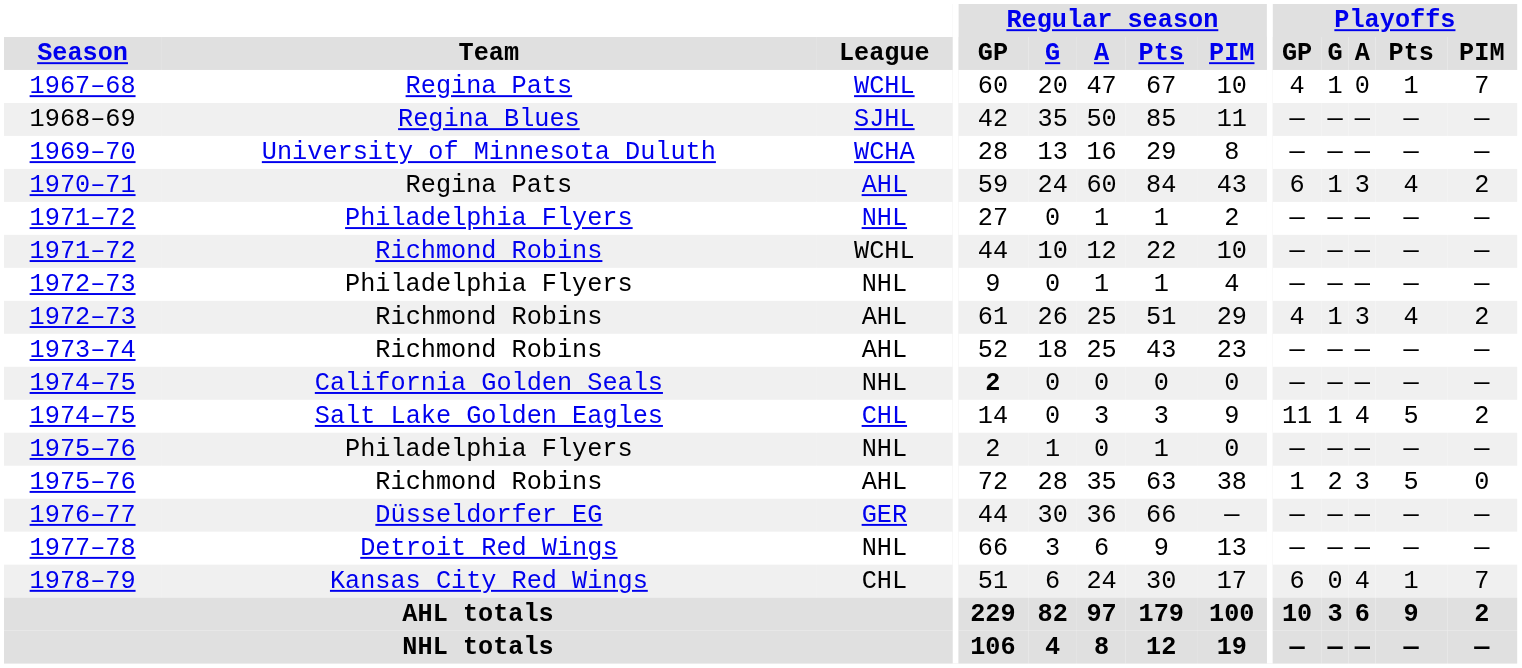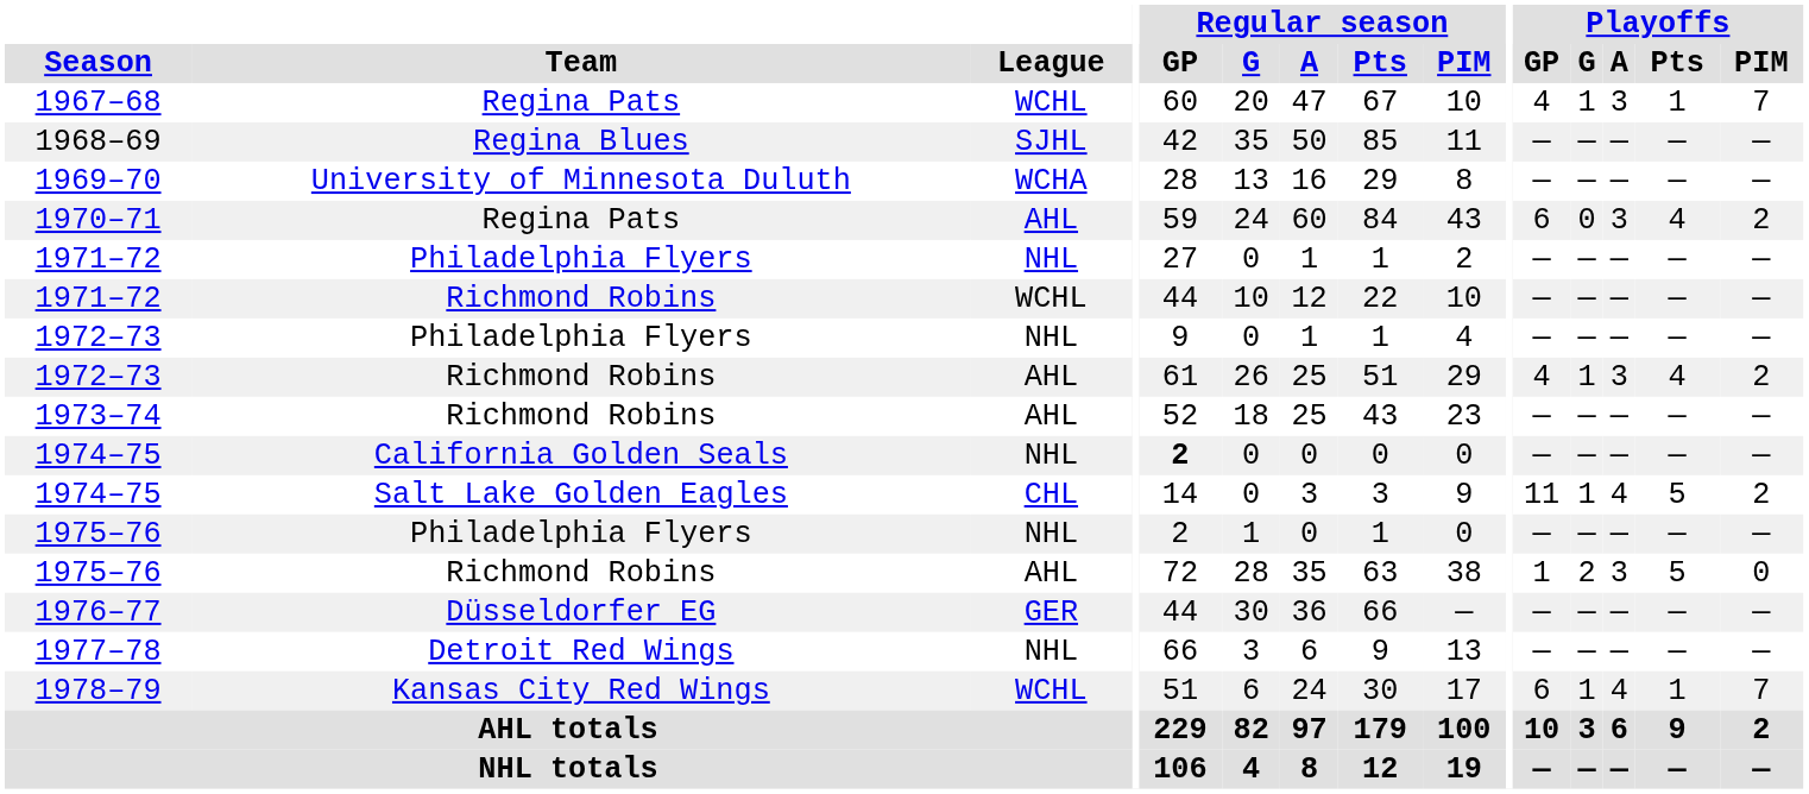1967–68 | Playoffs / A: 0 -> 3
1970–71 | Playoffs / G: 1 -> 0
1978–79 | League: CHL -> WCHL
1978–79 | Playoffs / G: 0 -> 1
